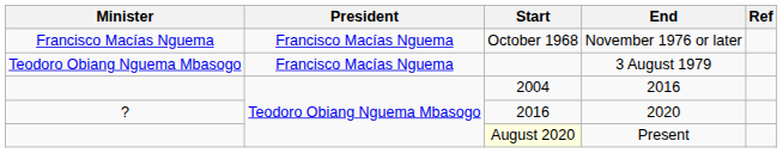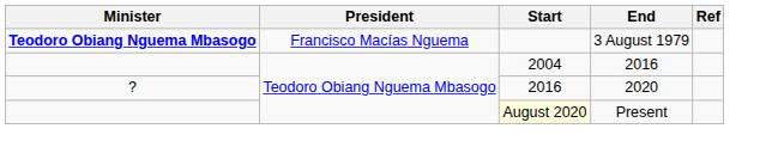- row: Francisco Macías Nguema | Francisco Macías Nguema | October 1968 | November 1976 or later
3 August 1979 | Minister: normal -> bold
